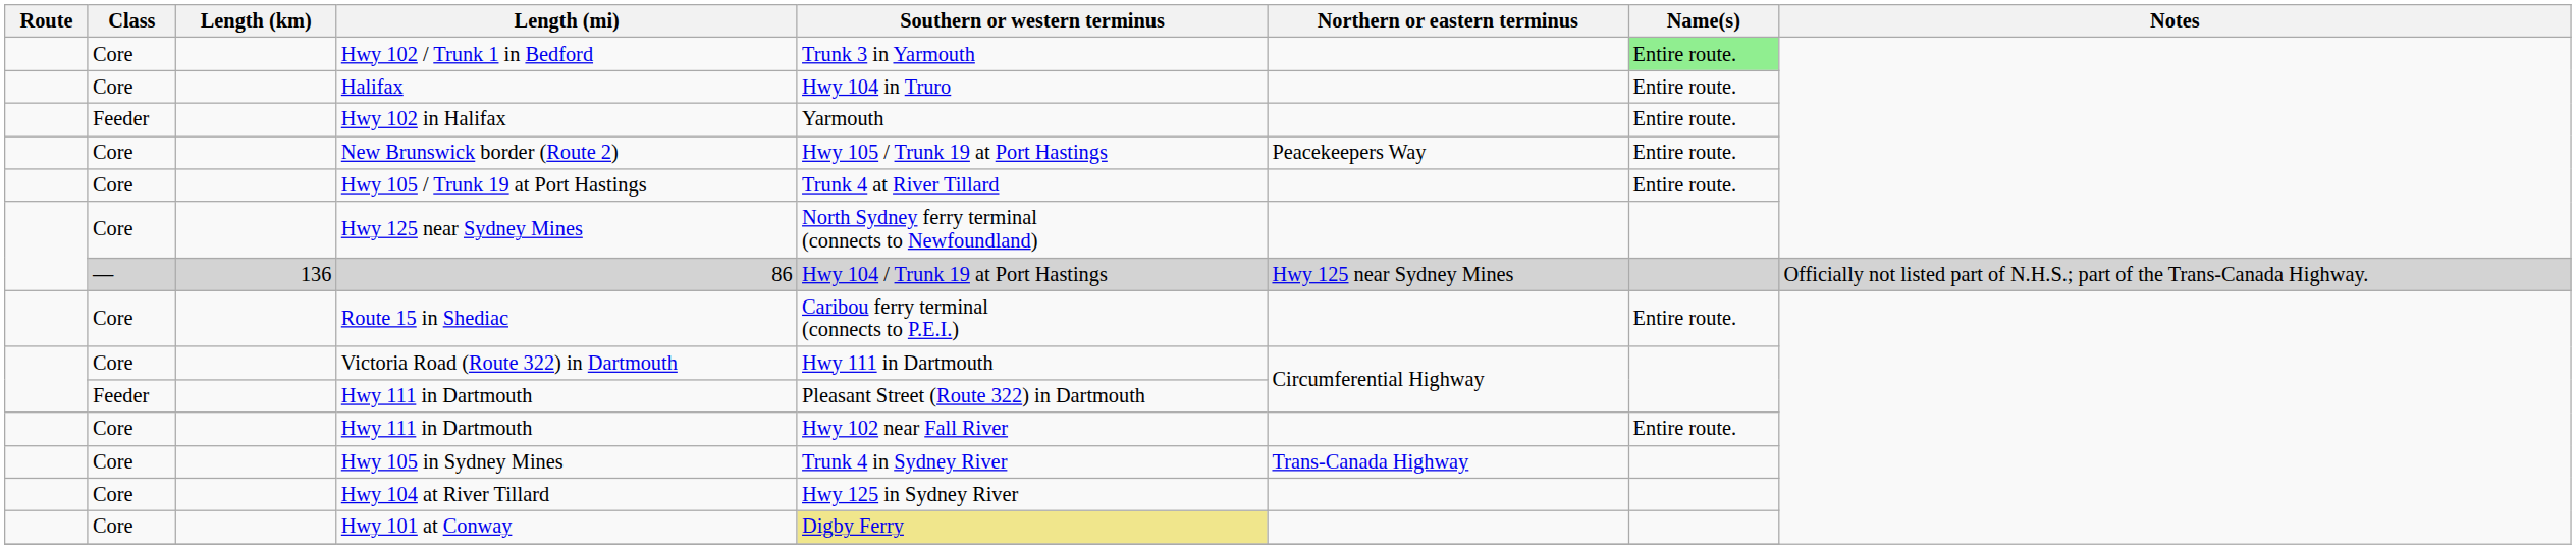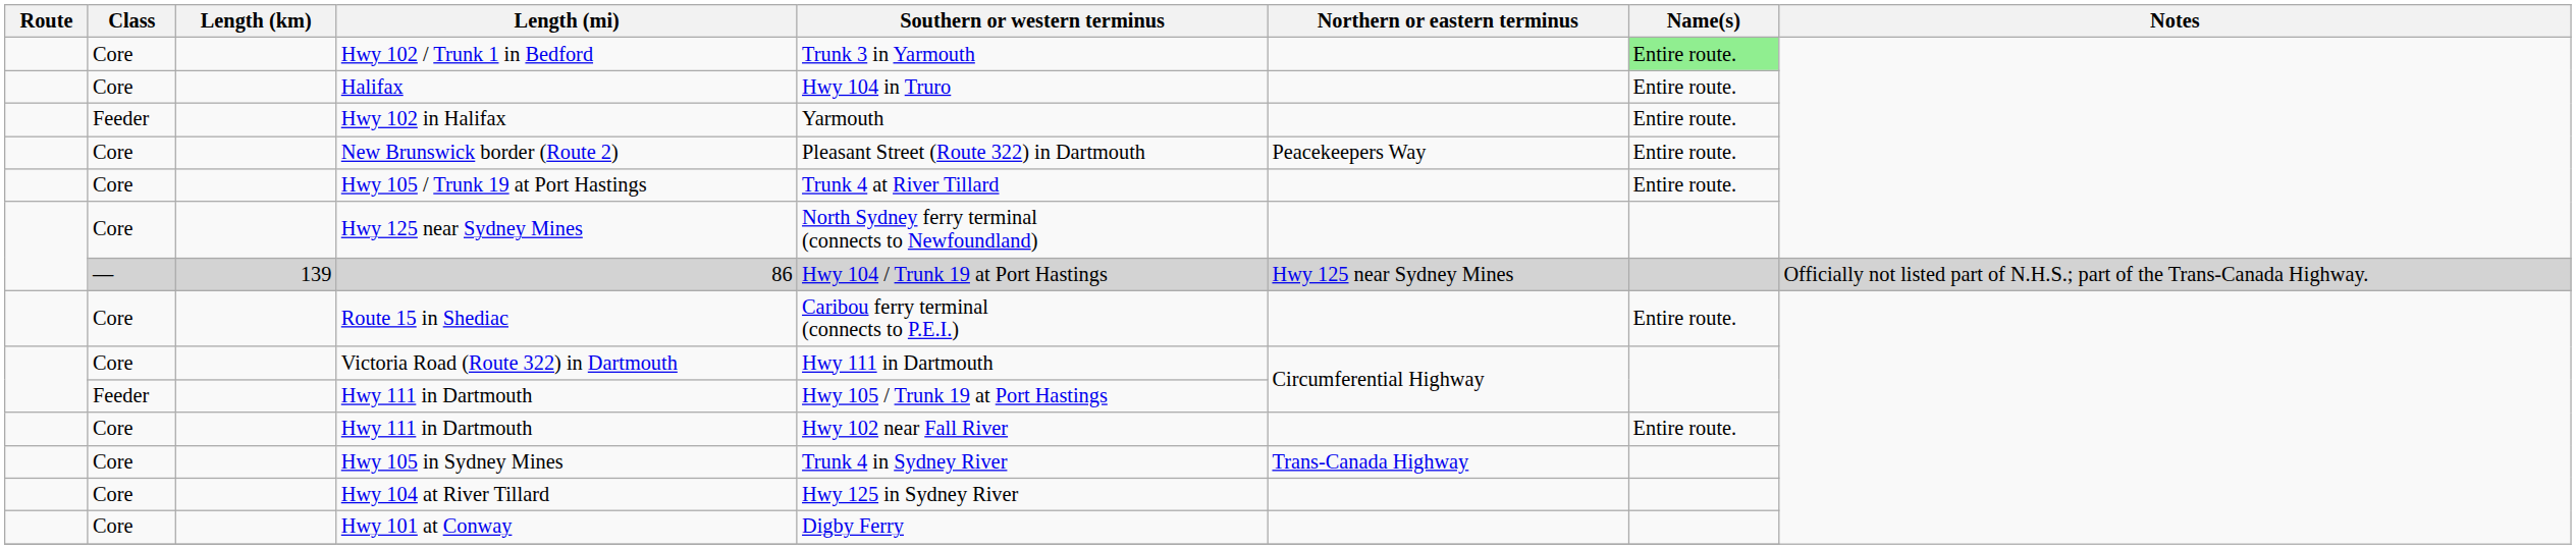New Brunswick border (Route 2) | Southern or western terminus: Hwy 105 / Trunk 19 at Port Hastings -> Pleasant Street (Route 322) in Dartmouth
86 | Length (km): 136 -> 139
Feeder / Hwy 111 in Dartmouth | Southern or western terminus: Pleasant Street (Route 322) in Dartmouth -> Hwy 105 / Trunk 19 at Port Hastings
Hwy 101 at Conway | Southern or western terminus: khaki background -> no background
